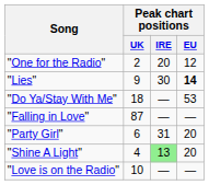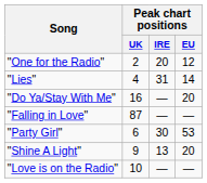"Lies" | Peak chart positions / UK: 9 -> 4
"Lies" | Peak chart positions / IRE: 30 -> 31
"Lies" | Peak chart positions / EU: bold -> normal
"Do Ya/Stay With Me" | Peak chart positions / UK: 18 -> 16
"Do Ya/Stay With Me" | Peak chart positions / EU: 53 -> 20
"Party Girl" | Peak chart positions / IRE: 31 -> 30
"Party Girl" | Peak chart positions / EU: 20 -> 53
"Shine A Light" | Peak chart positions / UK: 4 -> 9
"Shine A Light" | Peak chart positions / IRE: lightgreen background -> no background
